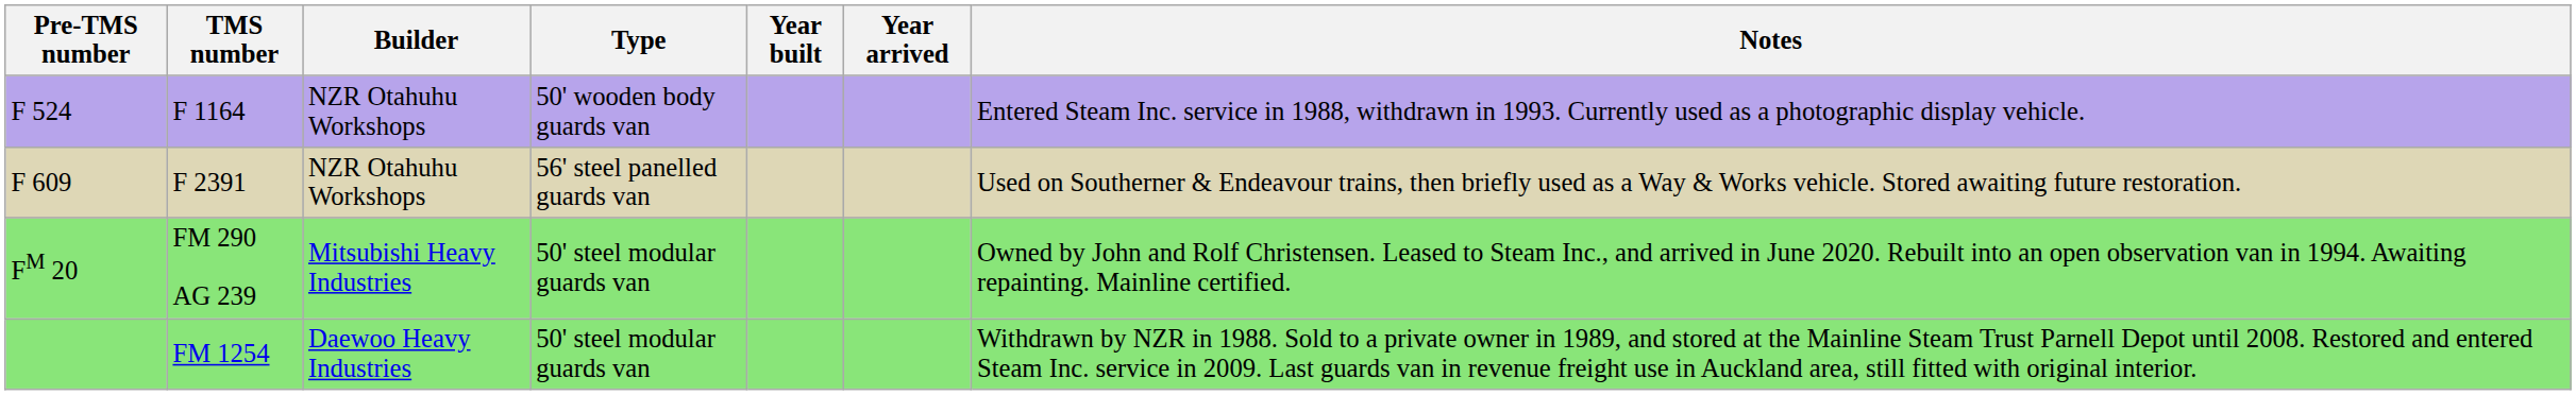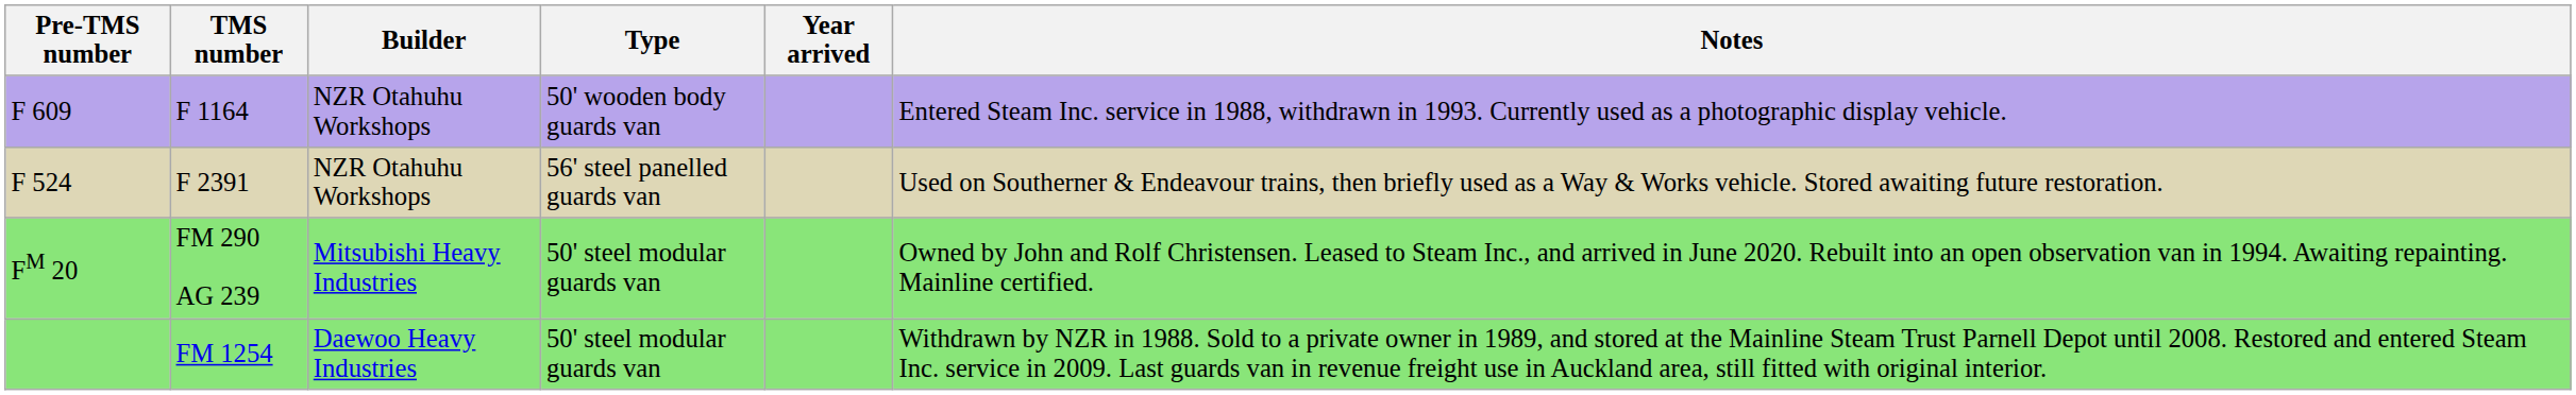- column: Year built
F 1164 | Pre-TMS number: F 524 -> F 609
F 2391 | Pre-TMS number: F 609 -> F 524
